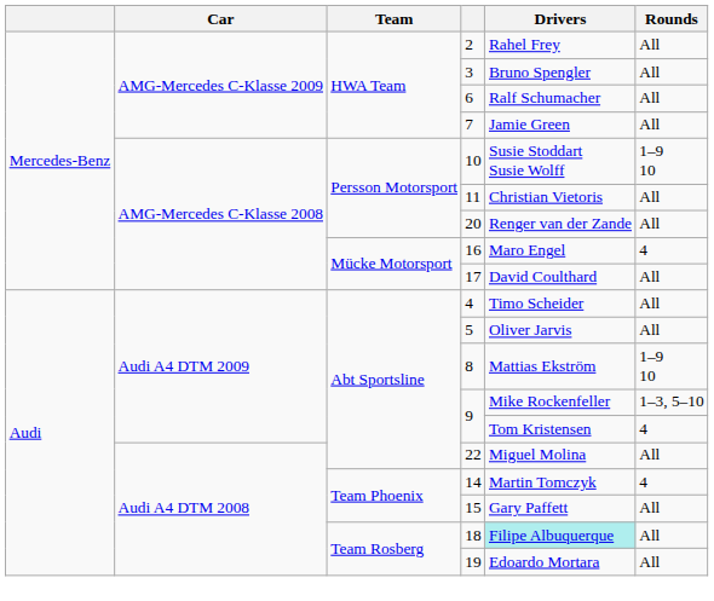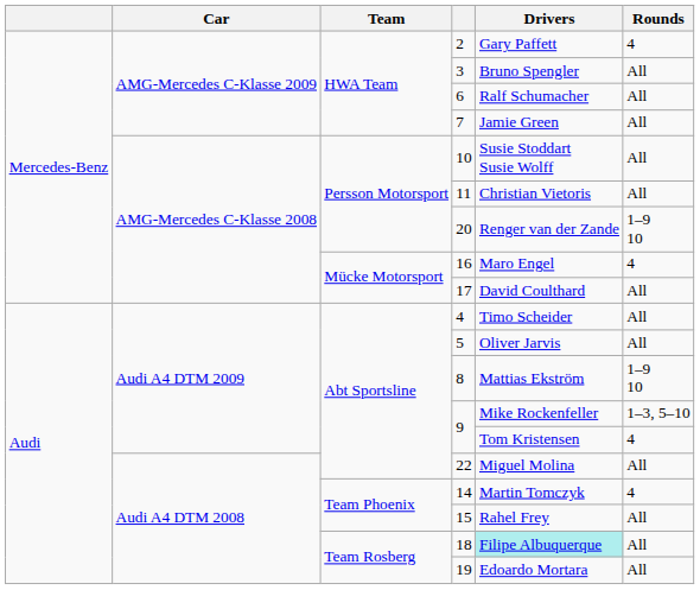2 | Drivers: Rahel Frey -> Gary Paffett
2 | Rounds: All -> 4
10 | Rounds: 1–9 10 -> All
20 | Rounds: All -> 1–9 10
15 | Drivers: Gary Paffett -> Rahel Frey
